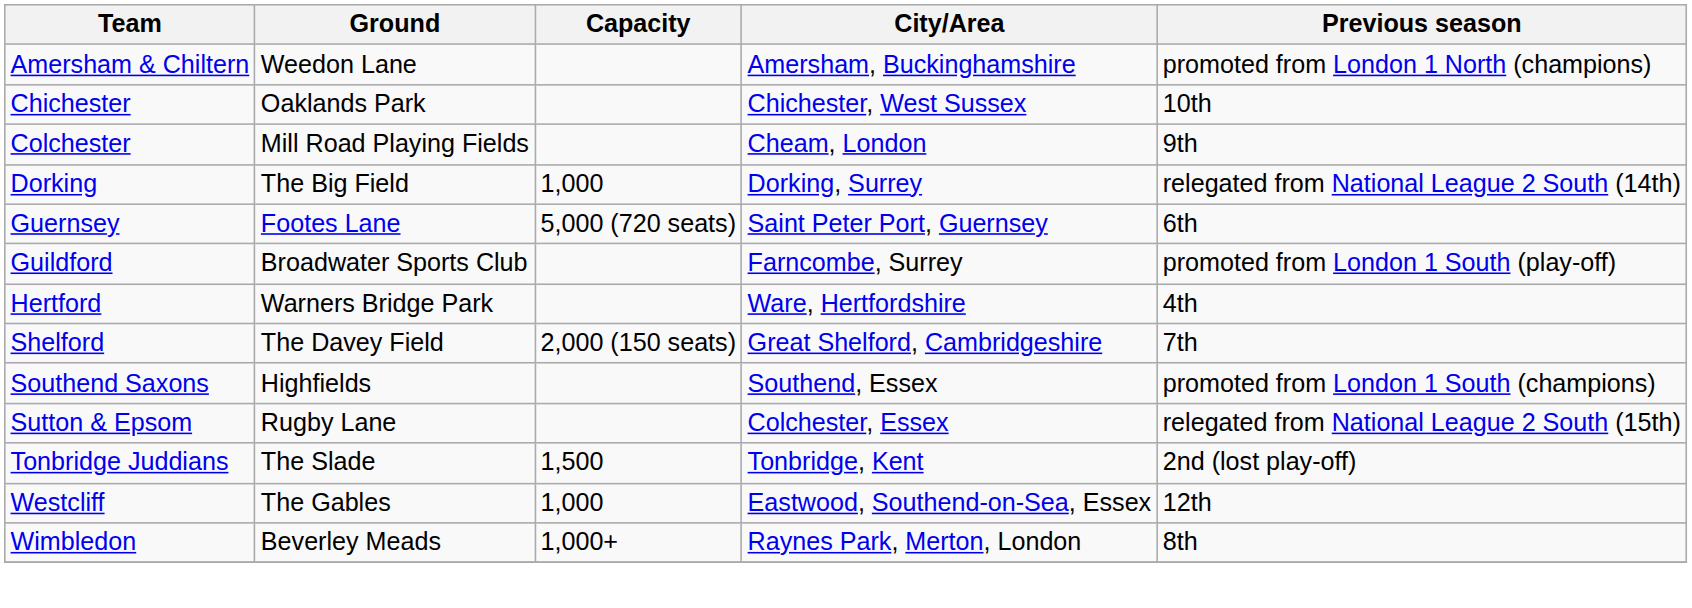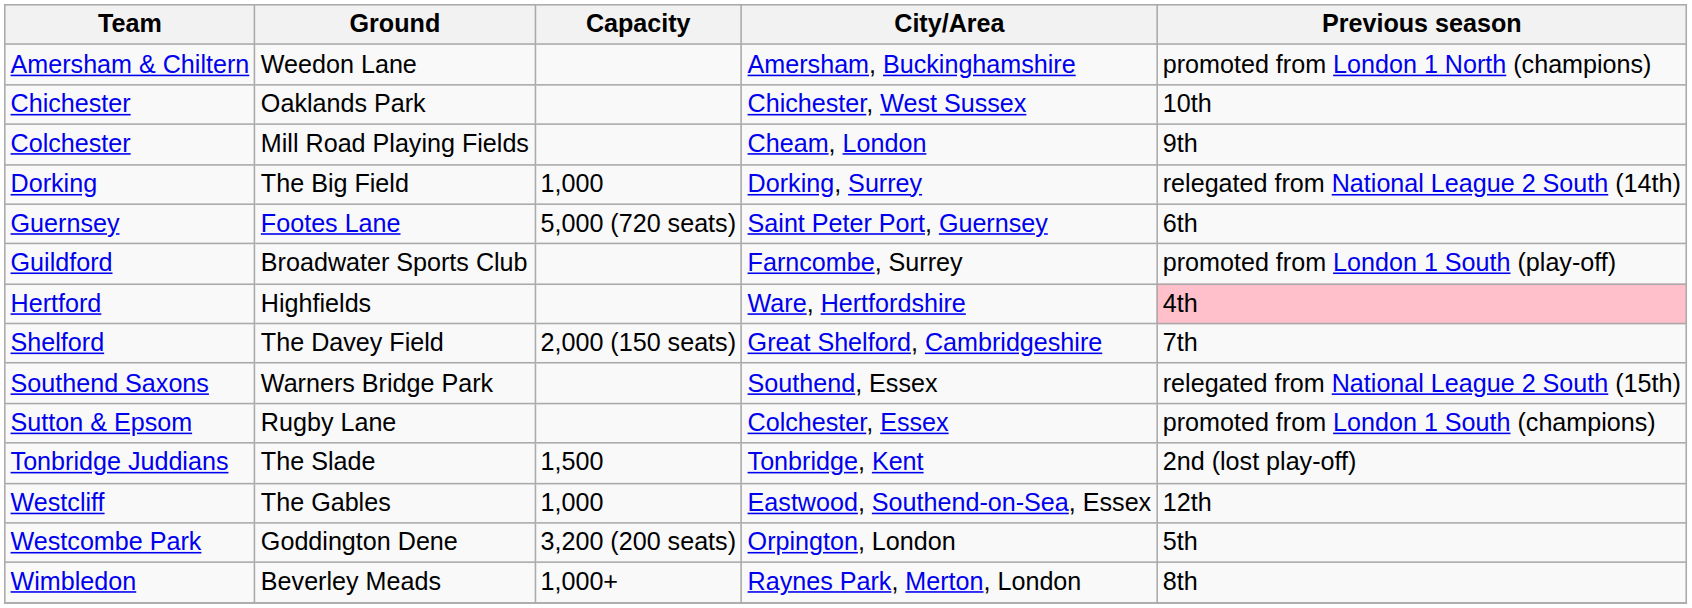Hertford | Ground: Warners Bridge Park -> Highfields
Hertford | Previous season: no background -> pink background
Southend Saxons | Ground: Highfields -> Warners Bridge Park
Southend Saxons | Previous season: promoted from London 1 South (champions) -> relegated from National League 2 South (15th)
Sutton & Epsom | Previous season: relegated from National League 2 South (15th) -> promoted from London 1 South (champions)
+ row: Westcombe Park | Goddington Dene | 3,200 (200 seats) | Orpington, London | 5th
